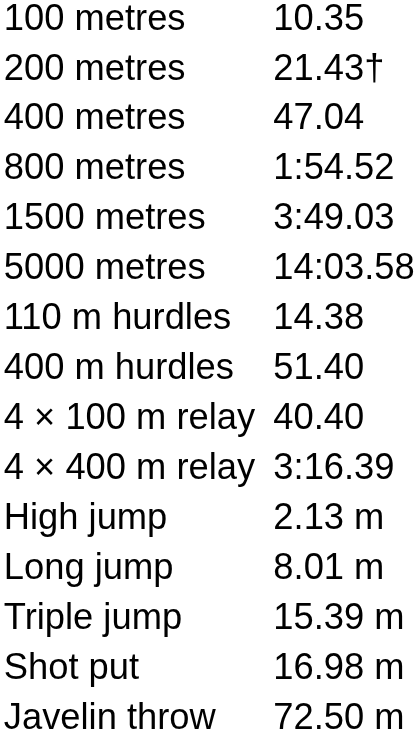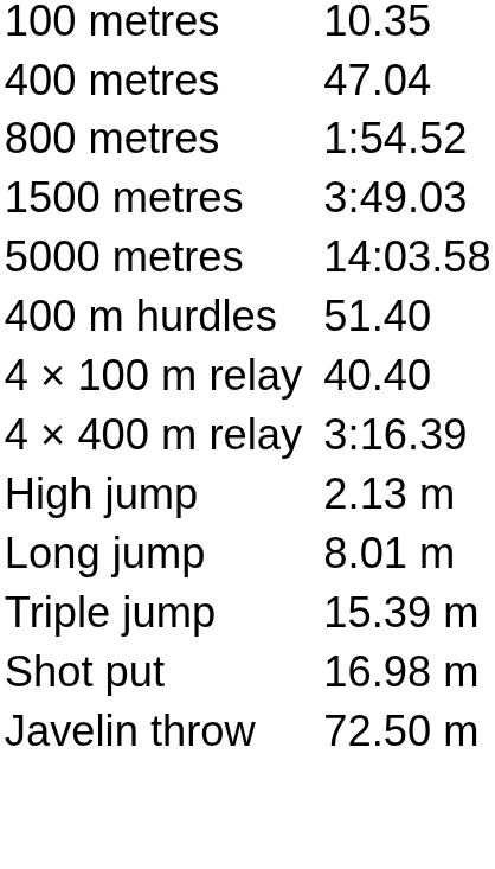- row: 200 metres | 21.43†
- row: 110 m hurdles | 14.38
